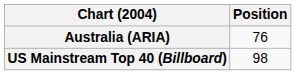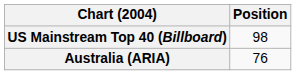rows swapped: Australia (ARIA) <-> US Mainstream Top 40 (Billboard)
